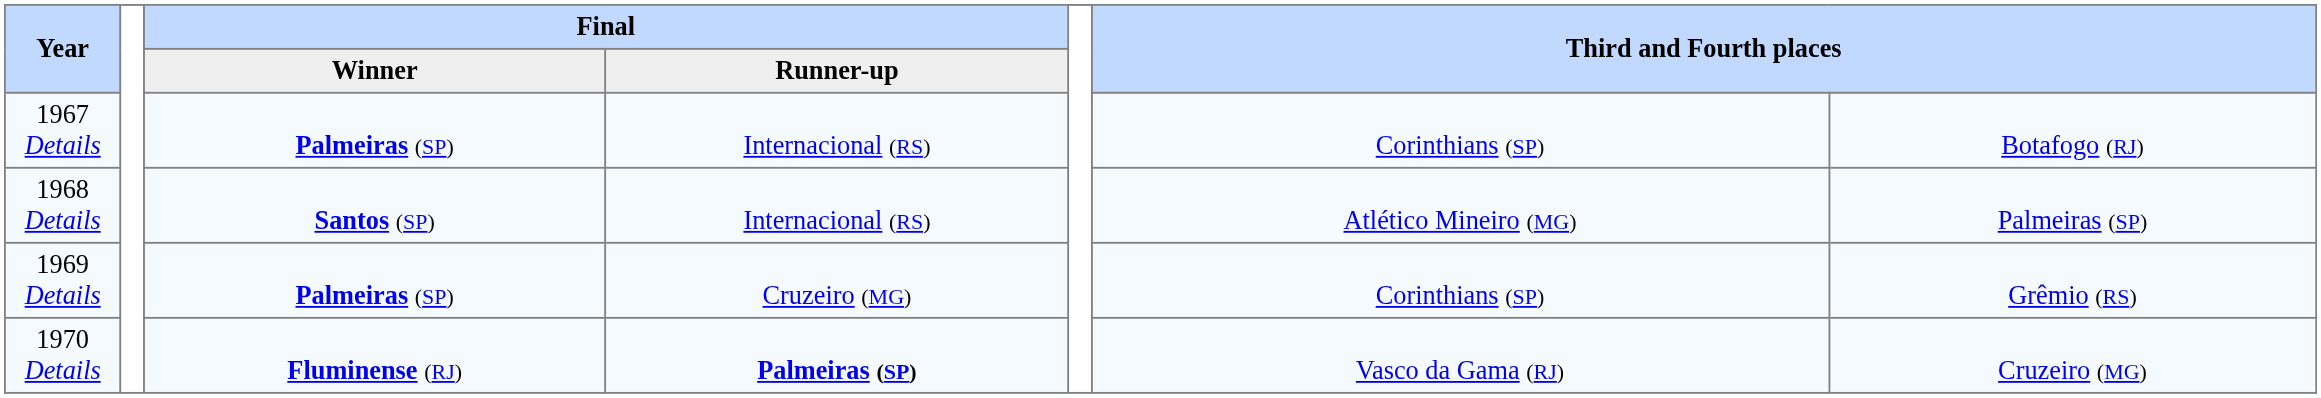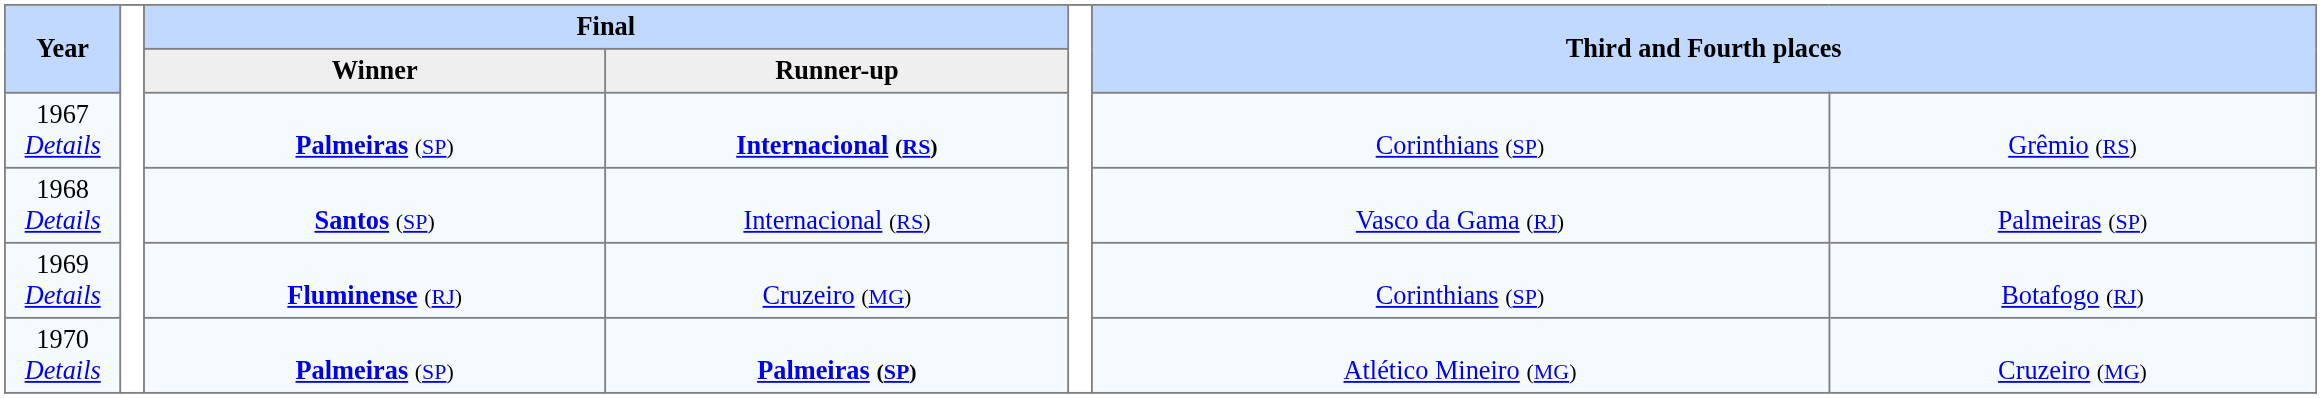1967 Details | Final / Runner-up: normal -> bold
1967 Details | column 7: Botafogo (RJ) -> Grêmio (RS)
1968 Details | column 6: Atlético Mineiro (MG) -> Vasco da Gama (RJ)
1969 Details | Final / Winner: Palmeiras (SP) -> Fluminense (RJ)
1969 Details | column 7: Grêmio (RS) -> Botafogo (RJ)
1970 Details | Final / Winner: Fluminense (RJ) -> Palmeiras (SP)
1970 Details | column 6: Vasco da Gama (RJ) -> Atlético Mineiro (MG)
